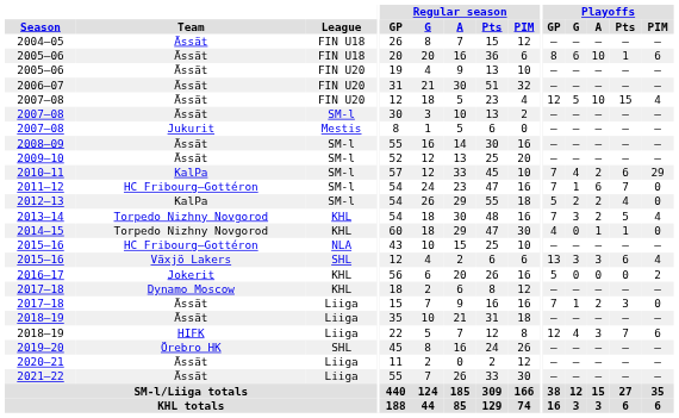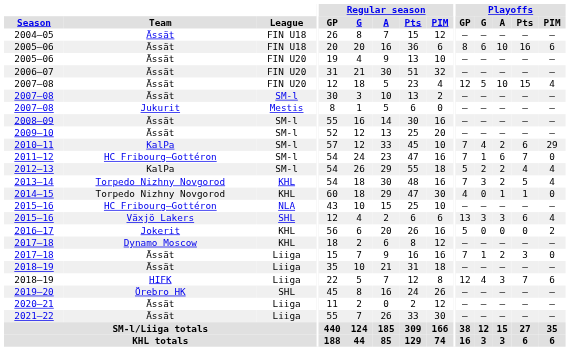2005–06 / FIN U18 | Playoffs / Pts: 1 -> 16
2012–13 | Playoffs / PIM: 0 -> 4
